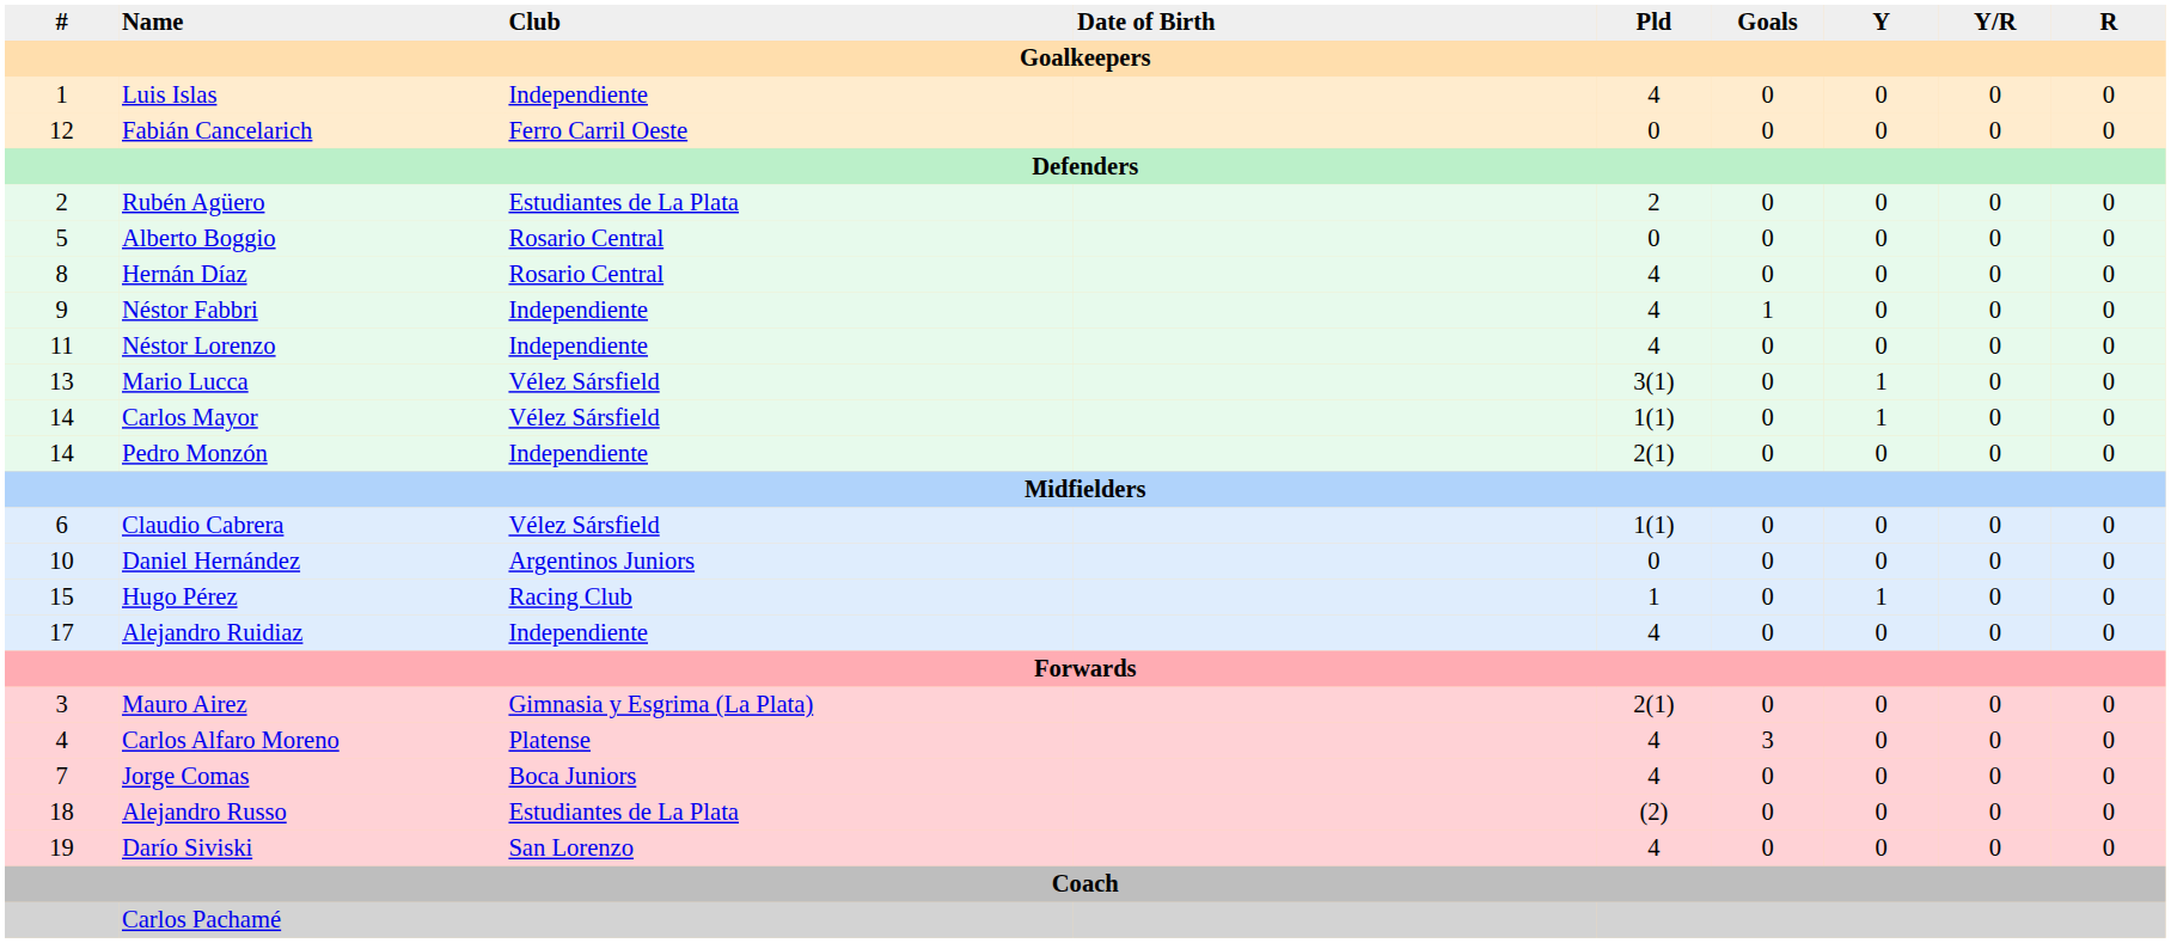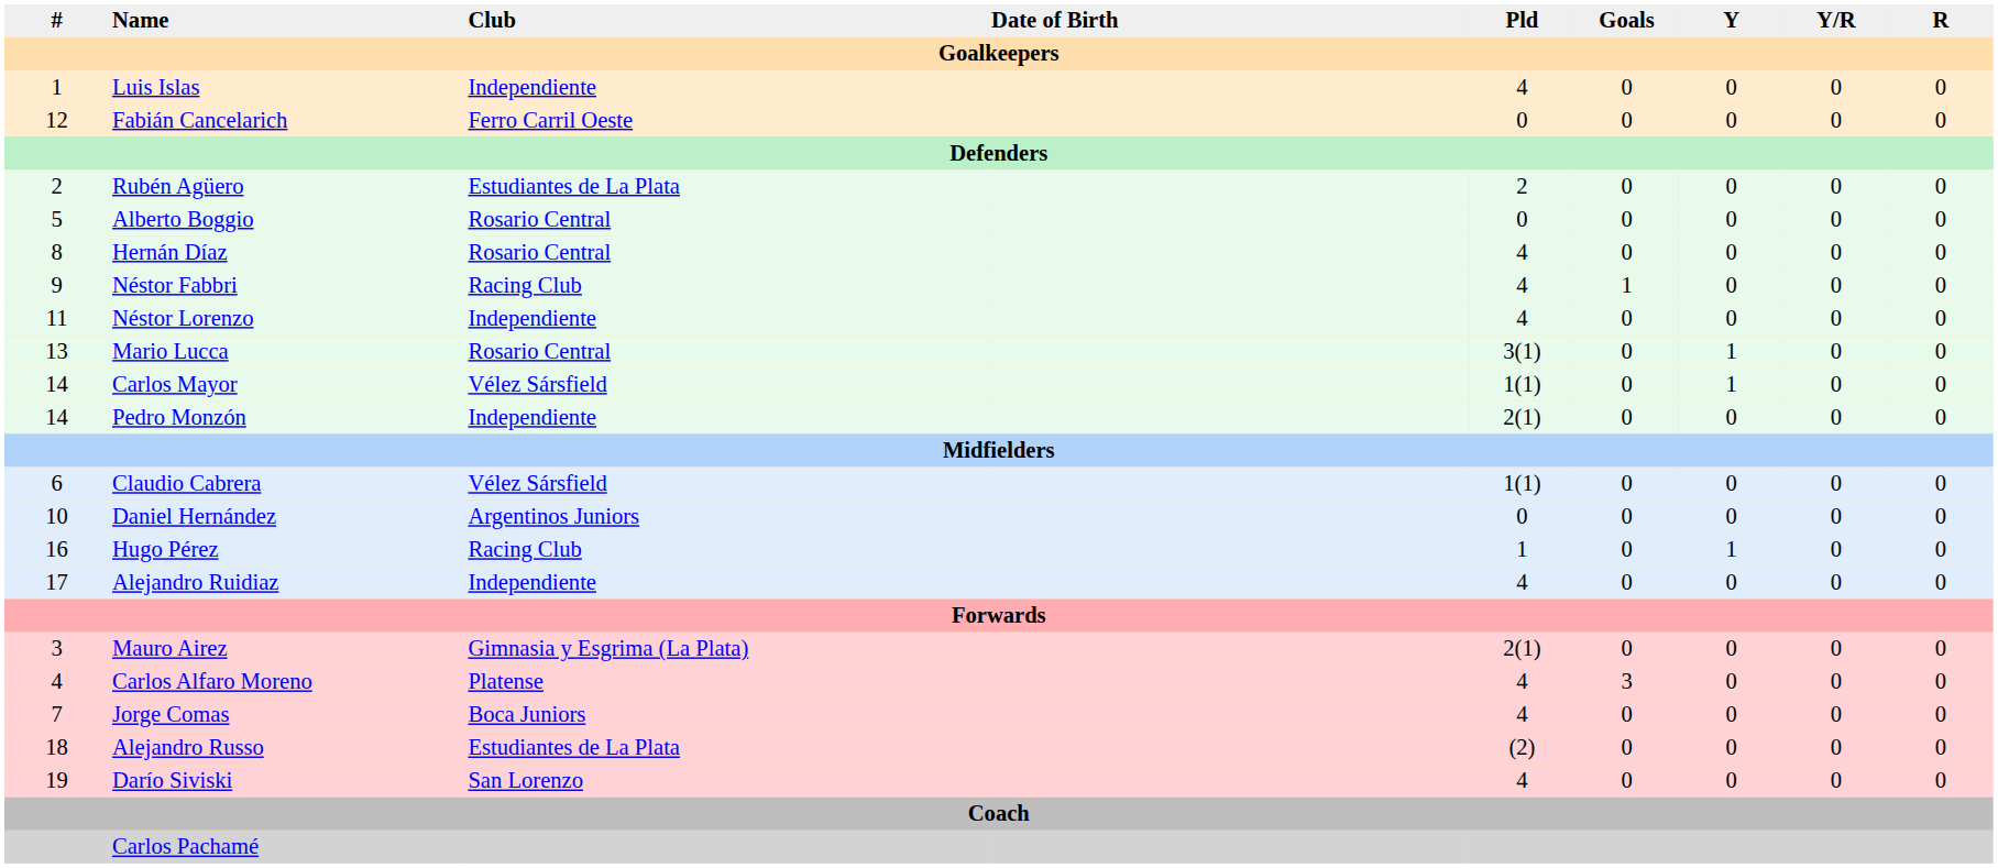Néstor Fabbri | Club: Independiente -> Racing Club
Mario Lucca | Club: Vélez Sársfield -> Rosario Central
Hugo Pérez | #: 15 -> 16
